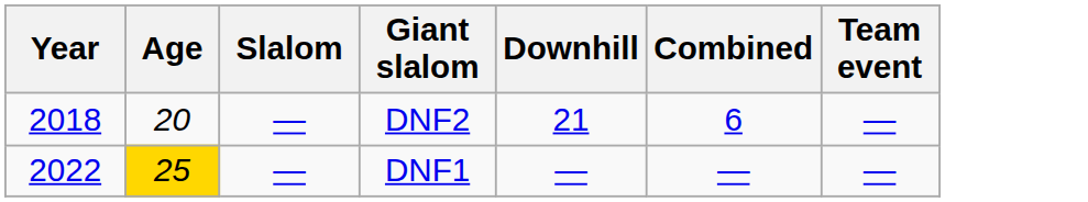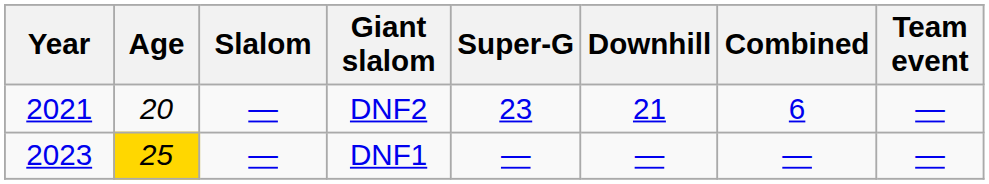+ column: Super-G | 23 | —
DNF2 | Year: 2018 -> 2021
DNF1 | Year: 2022 -> 2023
